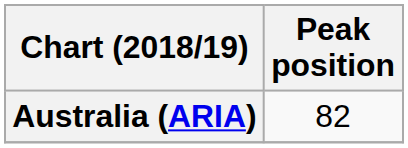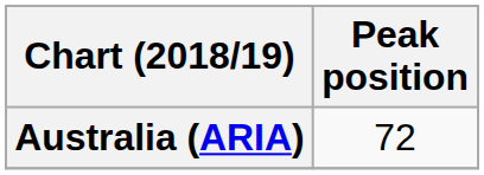Australia (ARIA) | Peak position: 82 -> 72
